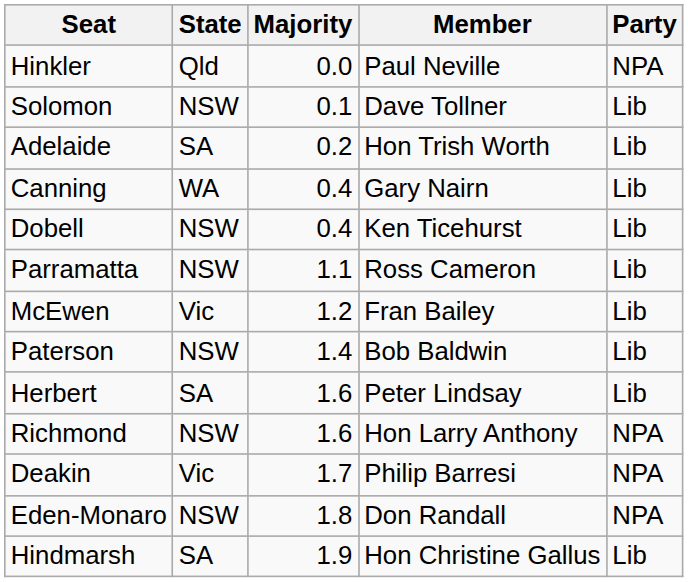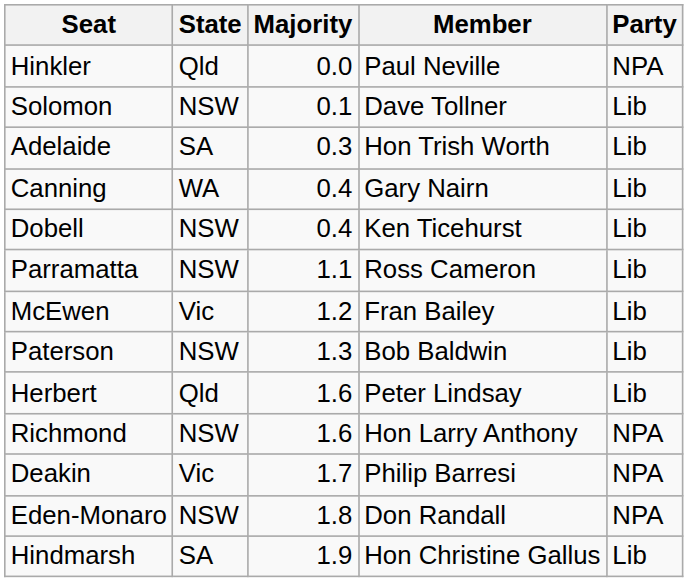Adelaide | Majority: 0.2 -> 0.3
Paterson | Majority: 1.4 -> 1.3
Herbert | State: SA -> Qld
